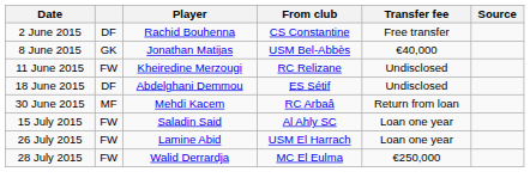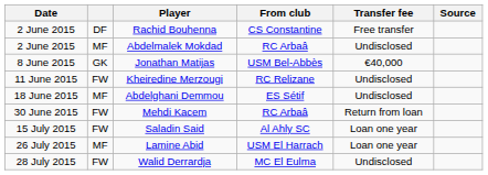+ row: 2 June 2015 | MF | Abdelmalek Mokdad | RC Arbaâ | Undisclosed
Abdelghani Demmou | column 2: DF -> MF
Mehdi Kacem | column 2: MF -> FW
Lamine Abid | column 2: FW -> MF
Walid Derrardja | Transfer fee: €250,000 -> Undisclosed
